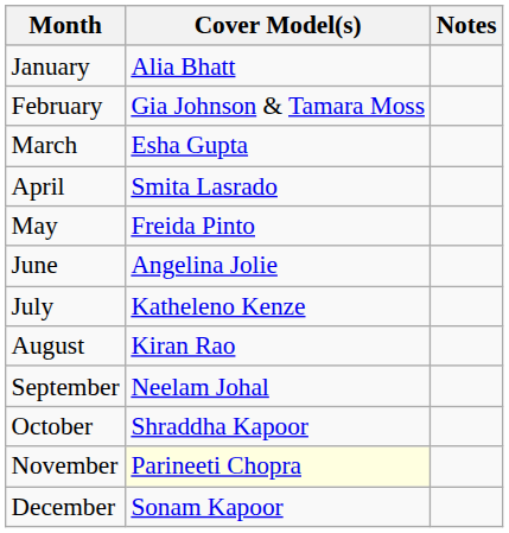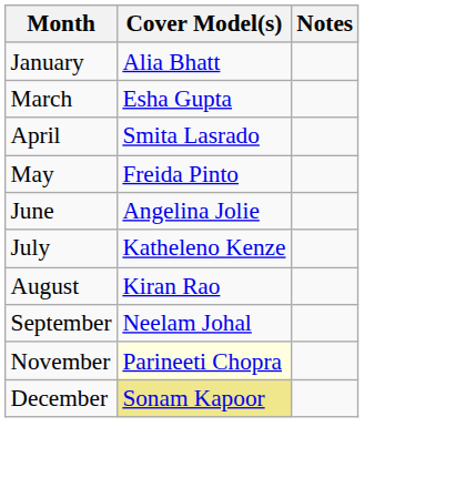- row: February | Gia Johnson & Tamara Moss
- row: October | Shraddha Kapoor
December | Cover Model(s): no background -> khaki background
